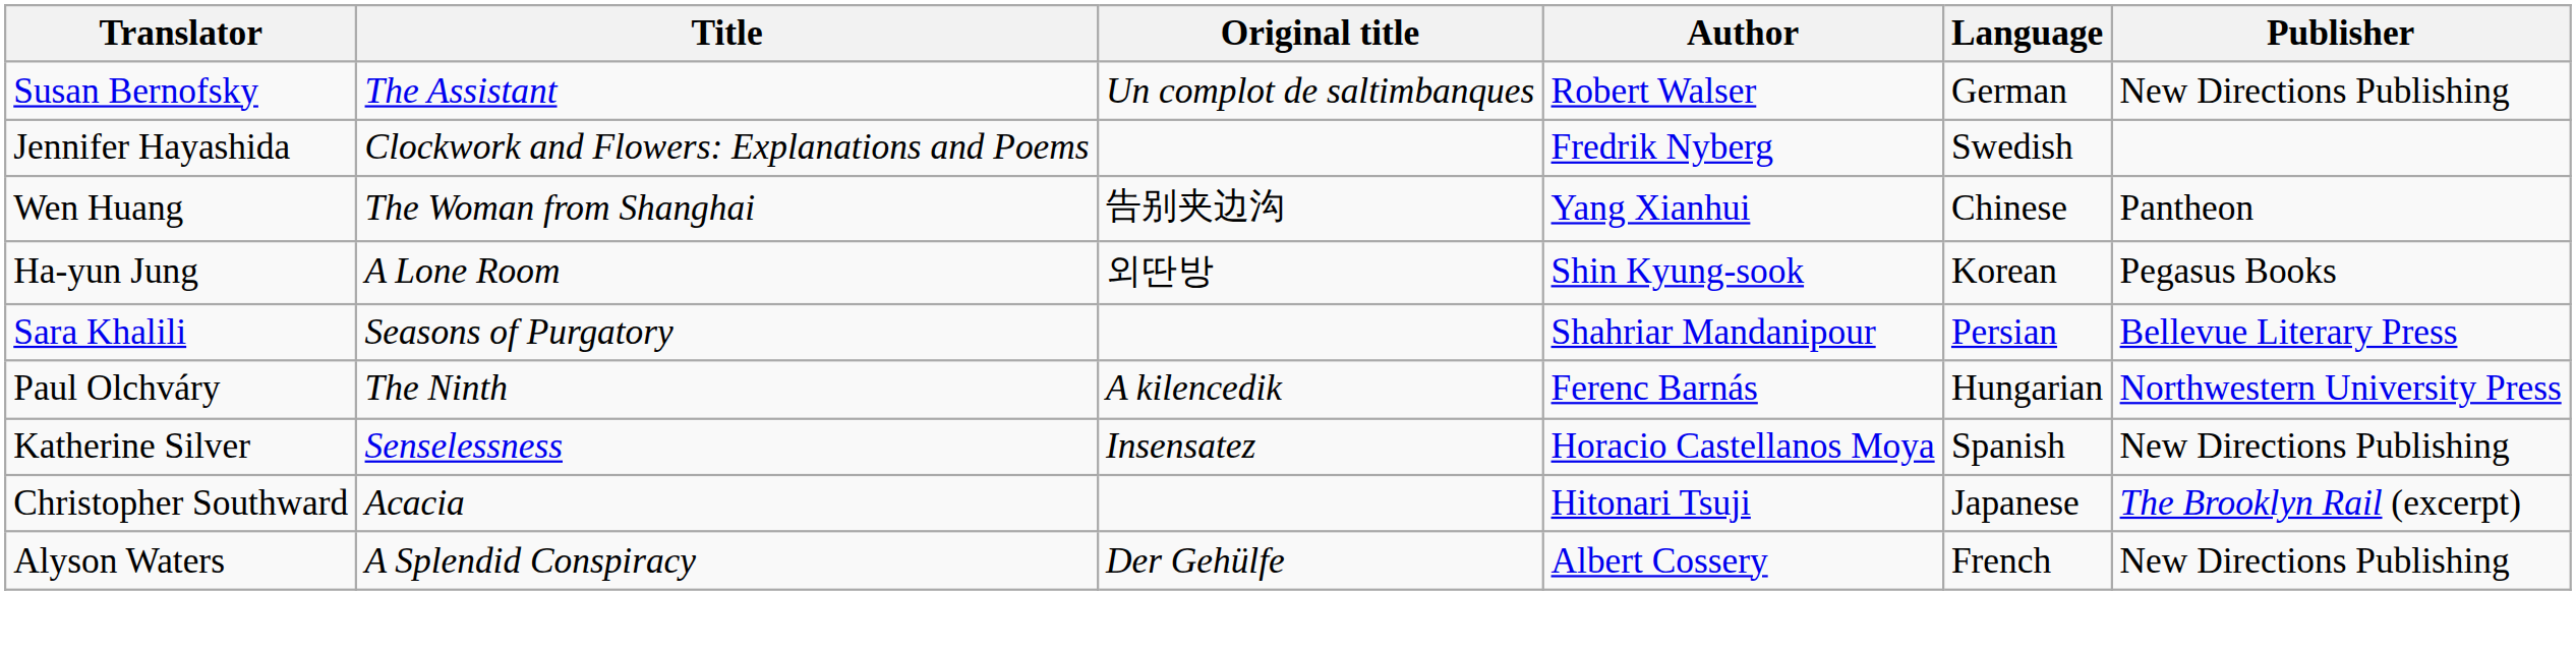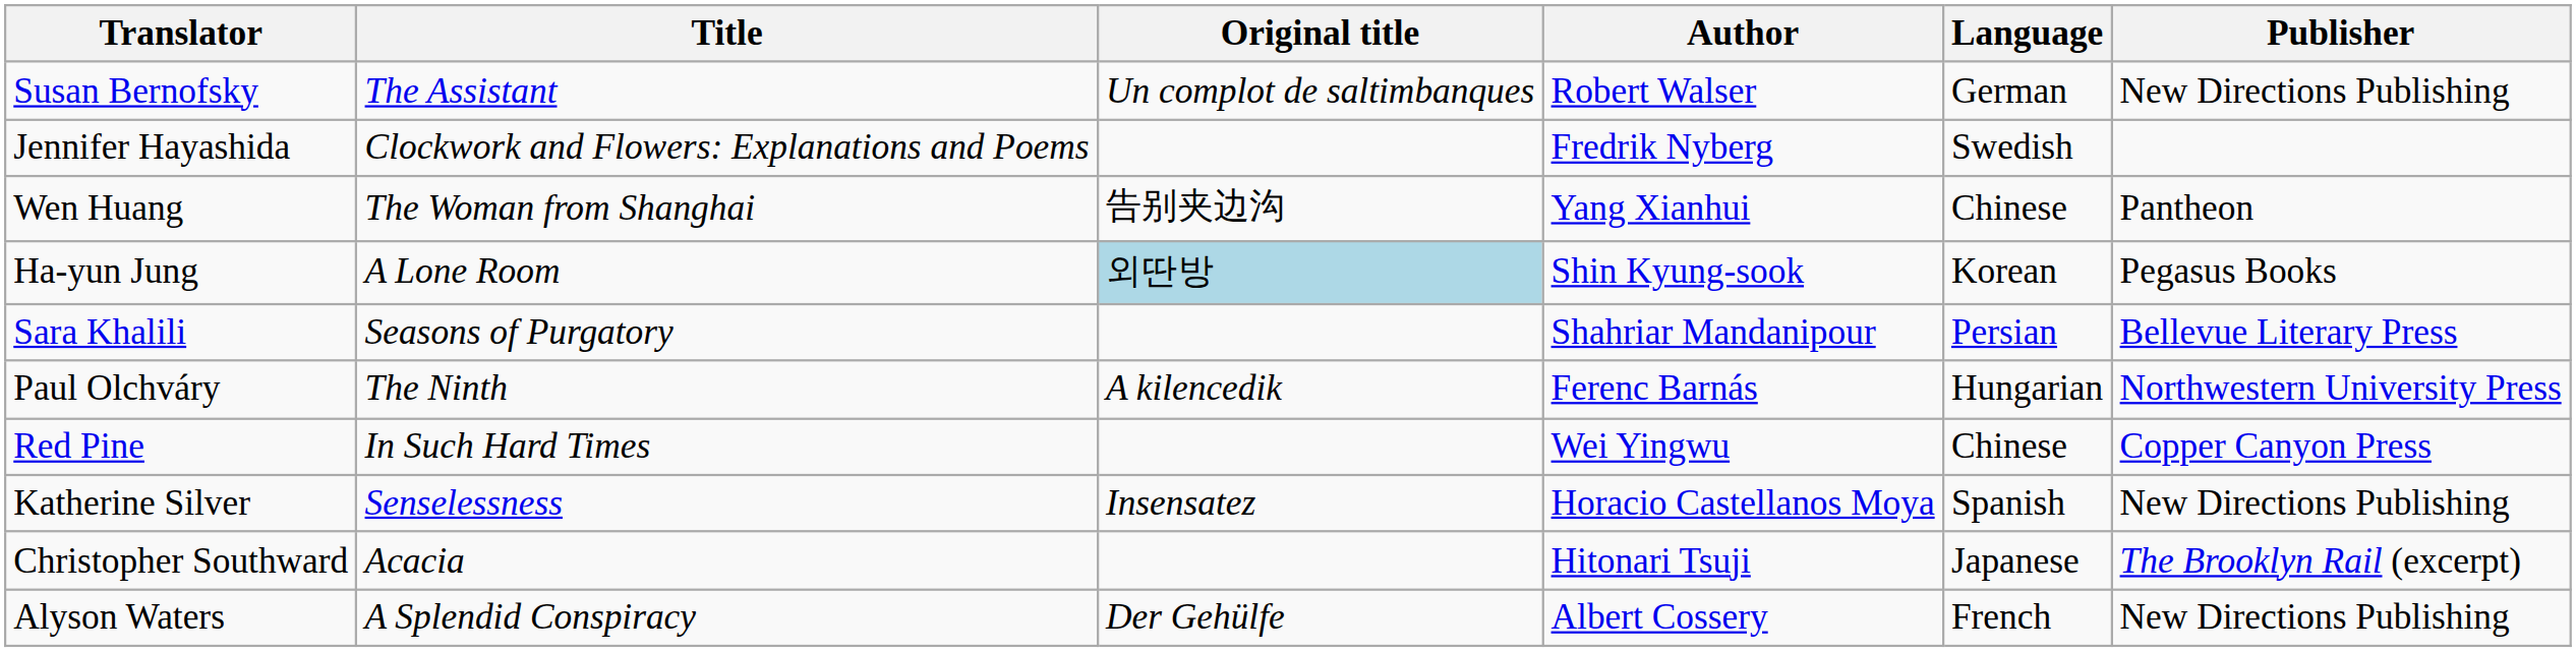Ha-yun Jung | Original title: no background -> lightblue background
+ row: Red Pine | In Such Hard Times | Wei Yingwu | Chinese | Copper Canyon Press
